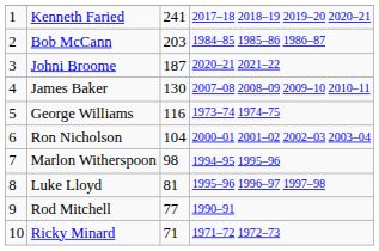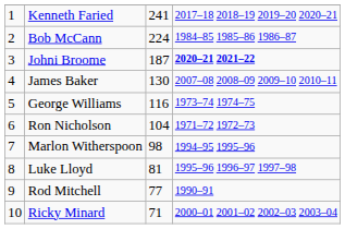Bob McCann | column 3: 203 -> 224
Johni Broome | column 4: normal -> bold
Ron Nicholson | column 4: 2000–01 2001–02 2002–03 2003–04 -> 1971–72 1972–73
Ricky Minard | column 4: 1971–72 1972–73 -> 2000–01 2001–02 2002–03 2003–04
